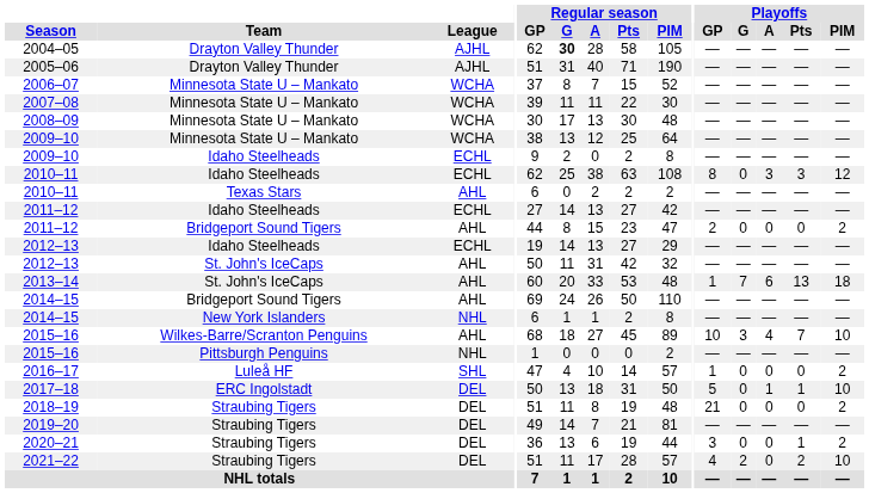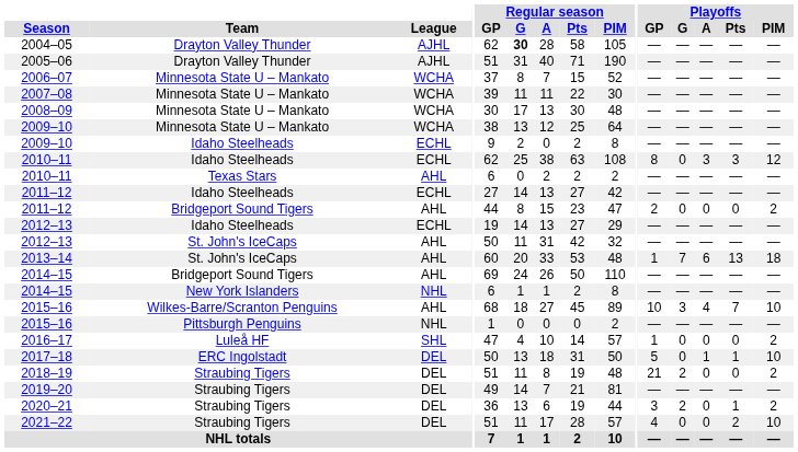2018–19 | Playoffs / G: 0 -> 2
2020–21 | Playoffs / G: 0 -> 2
2021–22 | Playoffs / G: 2 -> 0
